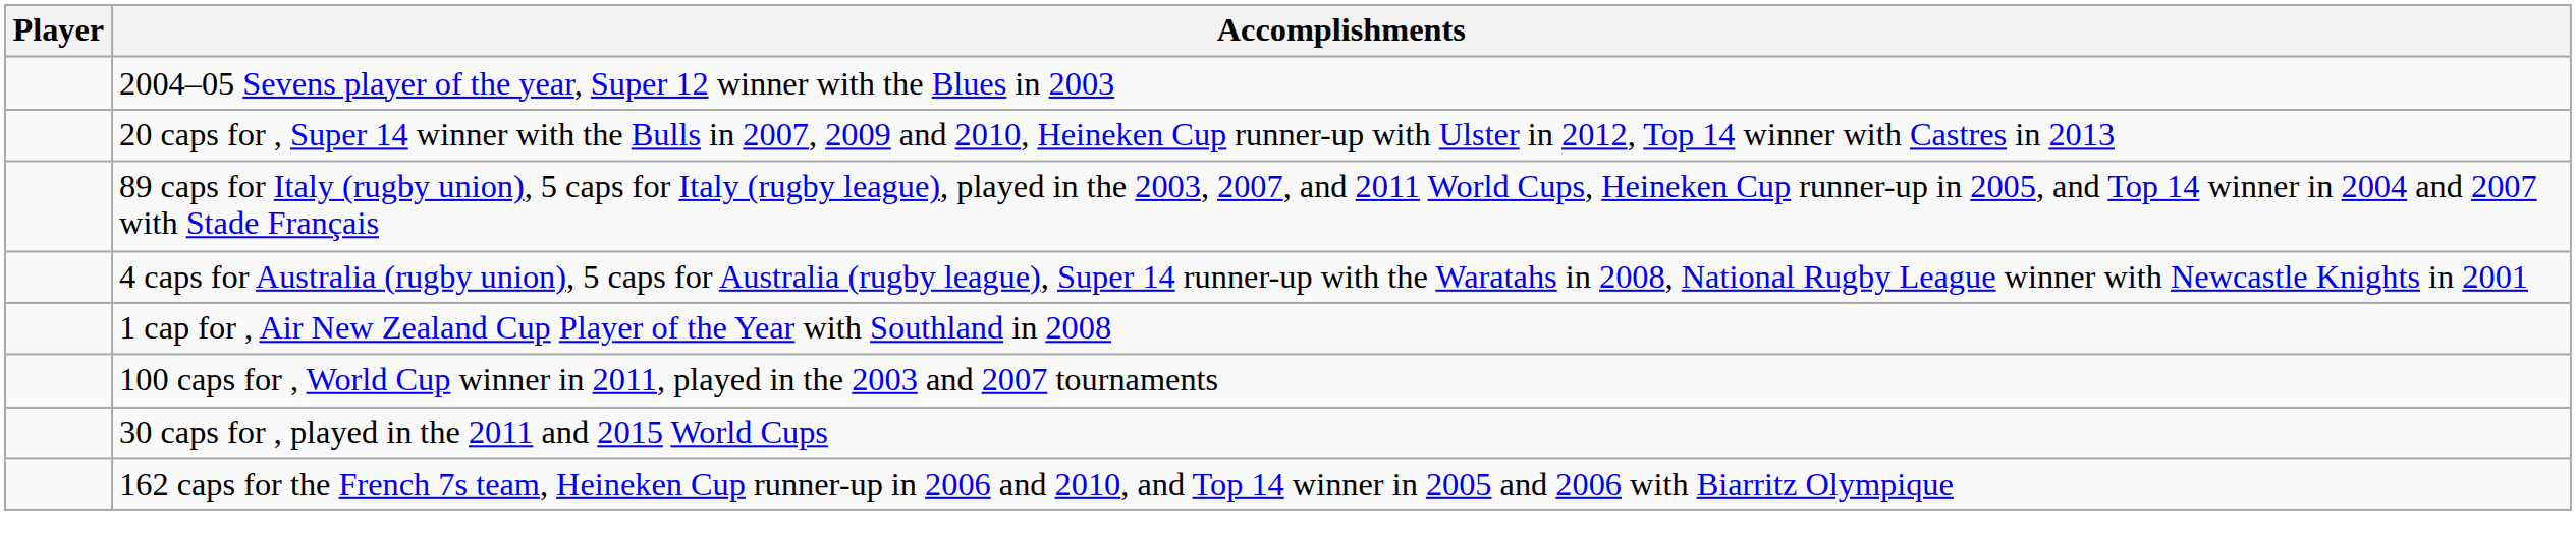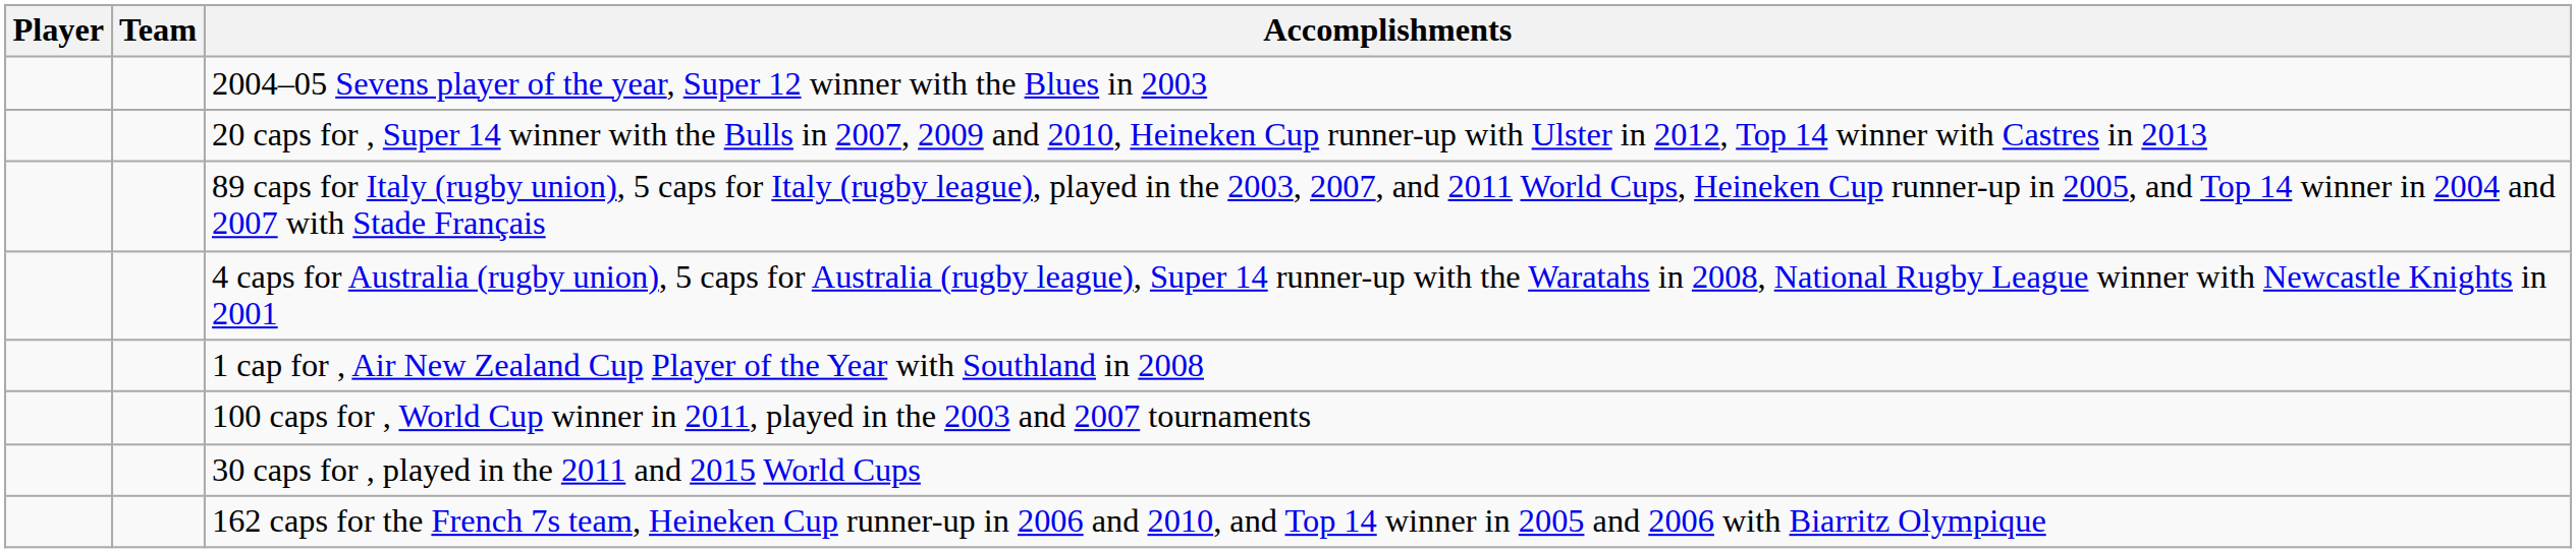+ column: Team
